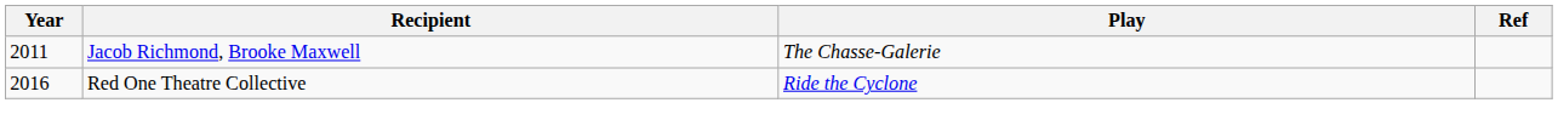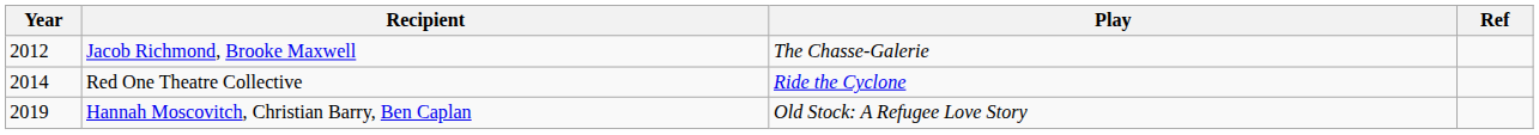Jacob Richmond, Brooke Maxwell | Year: 2011 -> 2012
Red One Theatre Collective | Year: 2016 -> 2014
+ row: 2019 | Hannah Moscovitch, Christian Barry, Ben Caplan | Old Stock: A Refugee Love Story
